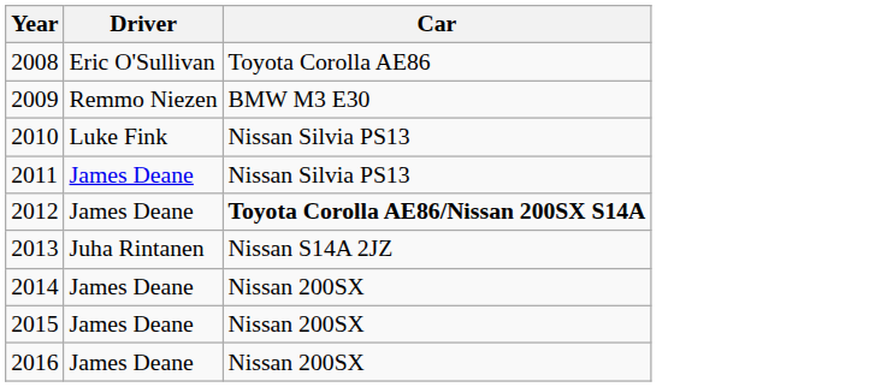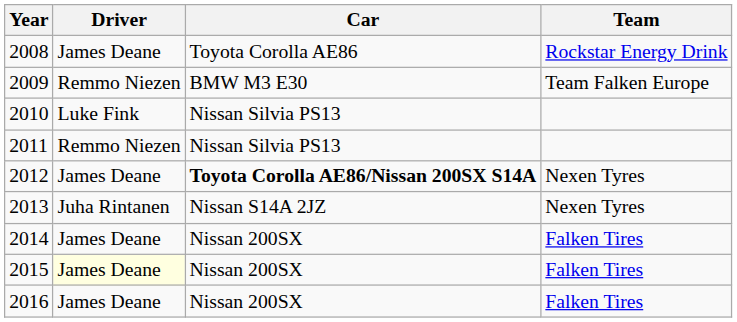+ column: Team | Rockstar Energy Drink | Team Falken Europe | Nexen Tyres | Nexen Tyres | Falken Tires | Falken Tires | Falken Tires
2008 | Driver: Eric O'Sullivan -> James Deane
2011 | Driver: James Deane -> Remmo Niezen
2015 | Driver: no background -> lightyellow background
